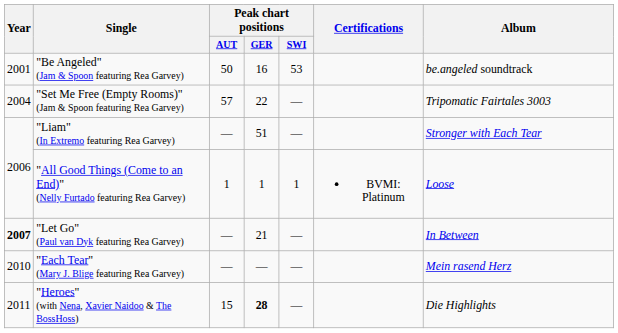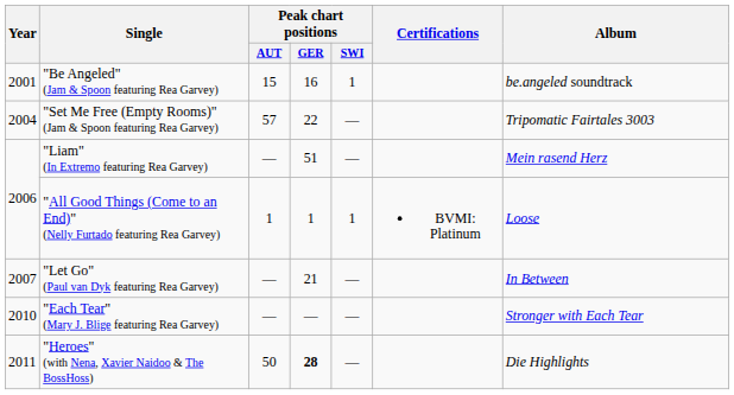"Be Angeled" (Jam & Spoon featuring Rea Garvey) | Peak chart positions / AUT: 50 -> 15
"Be Angeled" (Jam & Spoon featuring Rea Garvey) | Peak chart positions / SWI: 53 -> 1
"Liam" (In Extremo featuring Rea Garvey) | Album: Stronger with Each Tear -> Mein rasend Herz
"Let Go" (Paul van Dyk featuring Rea Garvey) | Year: bold -> normal
"Each Tear" (Mary J. Blige featuring Rea Garvey) | Album: Mein rasend Herz -> Stronger with Each Tear
"Heroes" (with Nena, Xavier Naidoo & The BossHoss) | Peak chart positions / AUT: 15 -> 50
